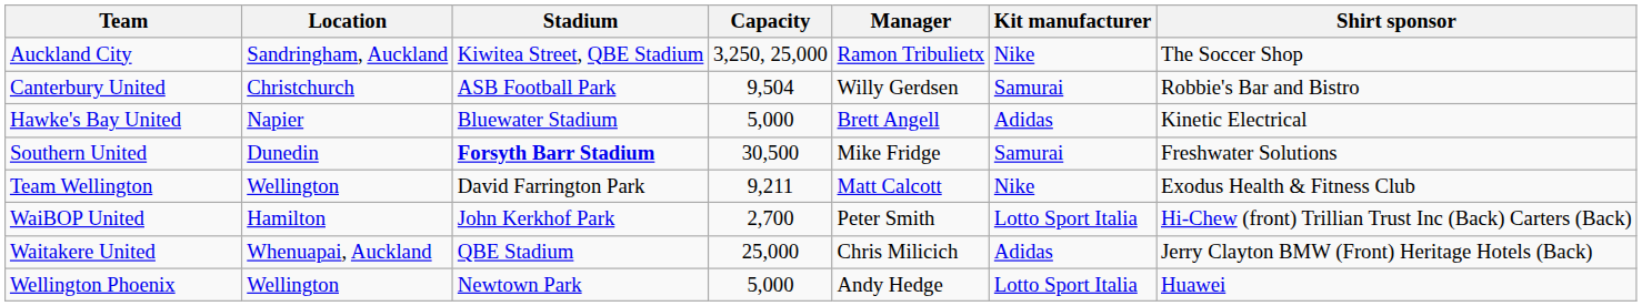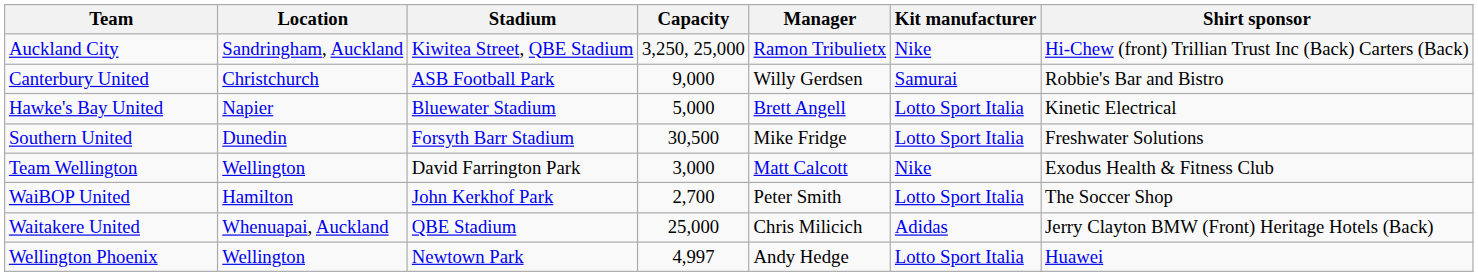Auckland City | Shirt sponsor: The Soccer Shop -> Hi-Chew (front) Trillian Trust Inc (Back) Carters (Back)
Canterbury United | Capacity: 9,504 -> 9,000
Hawke's Bay United | Kit manufacturer: Adidas -> Lotto Sport Italia
Southern United | Stadium: bold -> normal
Southern United | Kit manufacturer: Samurai -> Lotto Sport Italia
Team Wellington | Capacity: 9,211 -> 3,000
WaiBOP United | Shirt sponsor: Hi-Chew (front) Trillian Trust Inc (Back) Carters (Back) -> The Soccer Shop
Wellington Phoenix | Capacity: 5,000 -> 4,997
